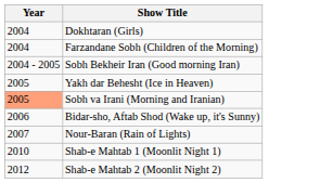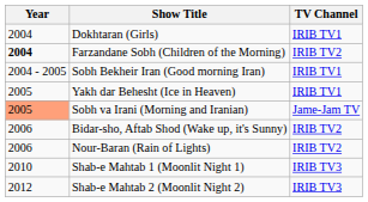+ column: TV Channel | IRIB TV1 | IRIB TV2 | IRIB TV1 | IRIB TV1 | Jame-Jam TV | IRIB TV2 | IRIB TV2 | IRIB TV3 | IRIB TV3
Farzandane Sobh (Children of the Morning) | Year: normal -> bold
Nour-Baran (Rain of Lights) | Year: 2007 -> 2006
